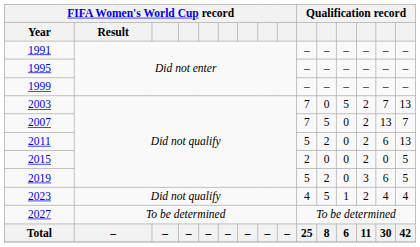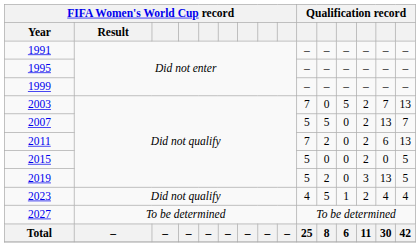2007 | column 10: 7 -> 5
2011 | column 10: 5 -> 7
2015 | column 10: 2 -> 5
2019 | column 14: 6 -> 13
